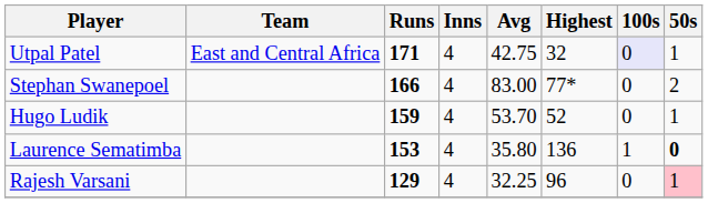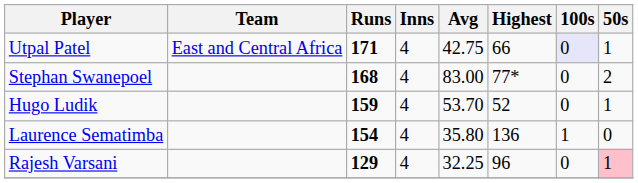Utpal Patel | Highest: 32 -> 66
Stephan Swanepoel | Runs: 166 -> 168
Laurence Sematimba | Runs: 153 -> 154
Laurence Sematimba | 50s: bold -> normal
